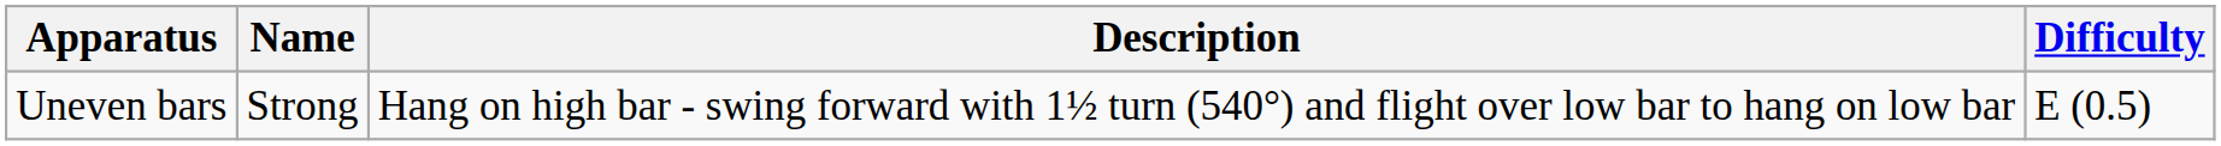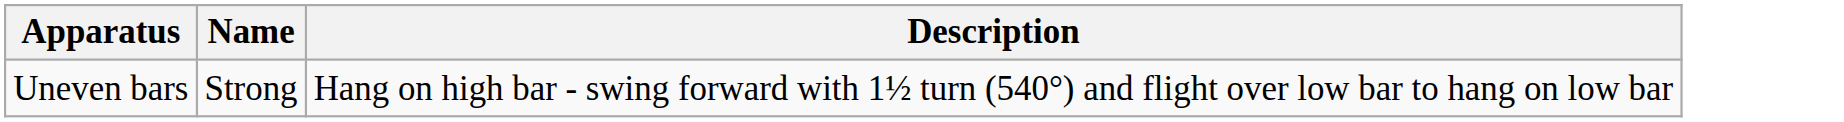- column: Difficulty | E (0.5)
